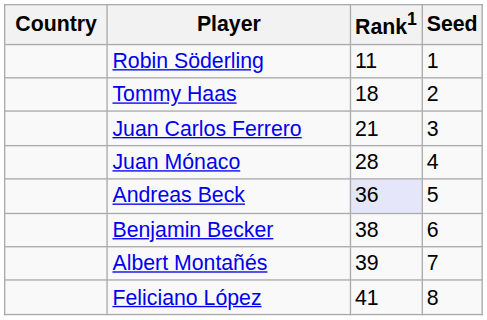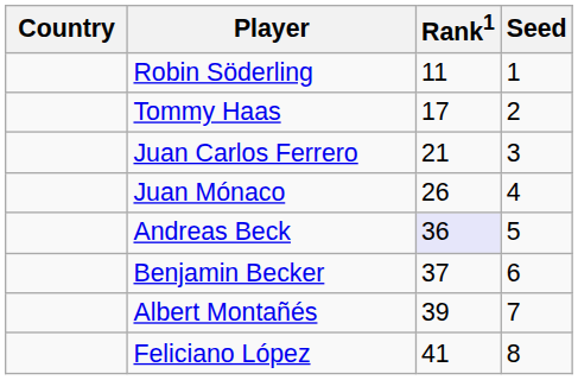Tommy Haas | Rank1: 18 -> 17
Juan Mónaco | Rank1: 28 -> 26
Benjamin Becker | Rank1: 38 -> 37
